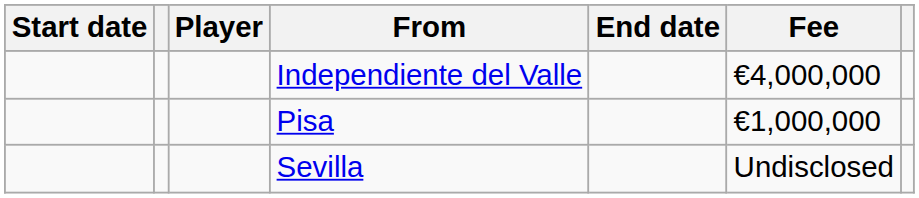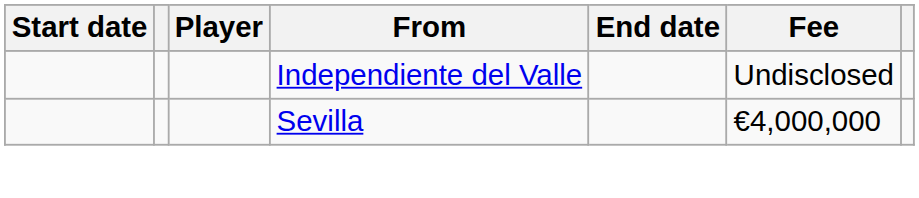Independiente del Valle | Fee: €4,000,000 -> Undisclosed
- row: Pisa | €1,000,000
Sevilla | Fee: Undisclosed -> €4,000,000
